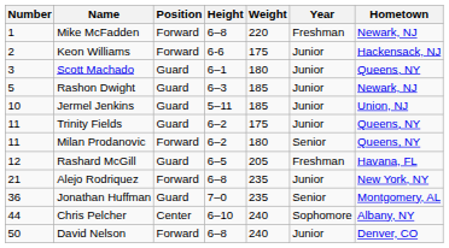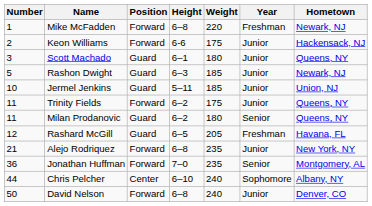Trinity Fields | Position: Guard -> Forward
Milan Prodanovic | Position: Forward -> Guard
Jonathan Huffman | Position: Guard -> Forward
